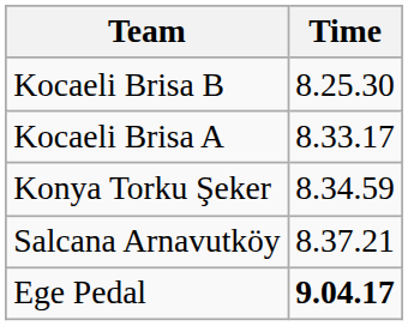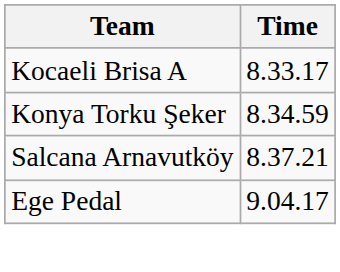- row: Kocaeli Brisa B | 8.25.30
Ege Pedal | Time: bold -> normal
